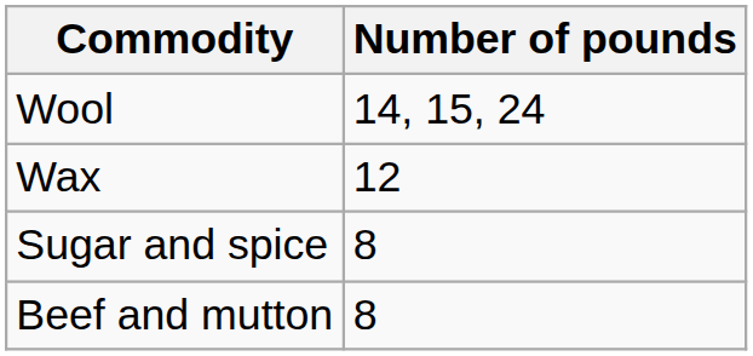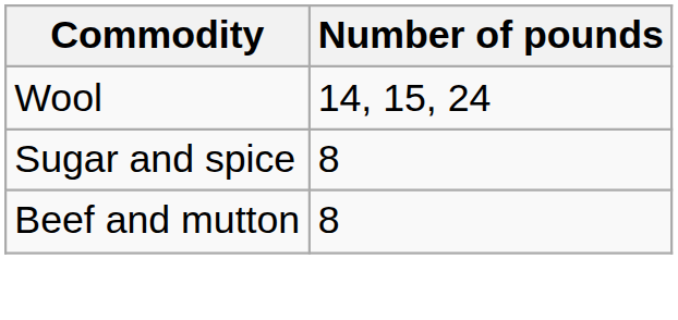- row: Wax | 12
